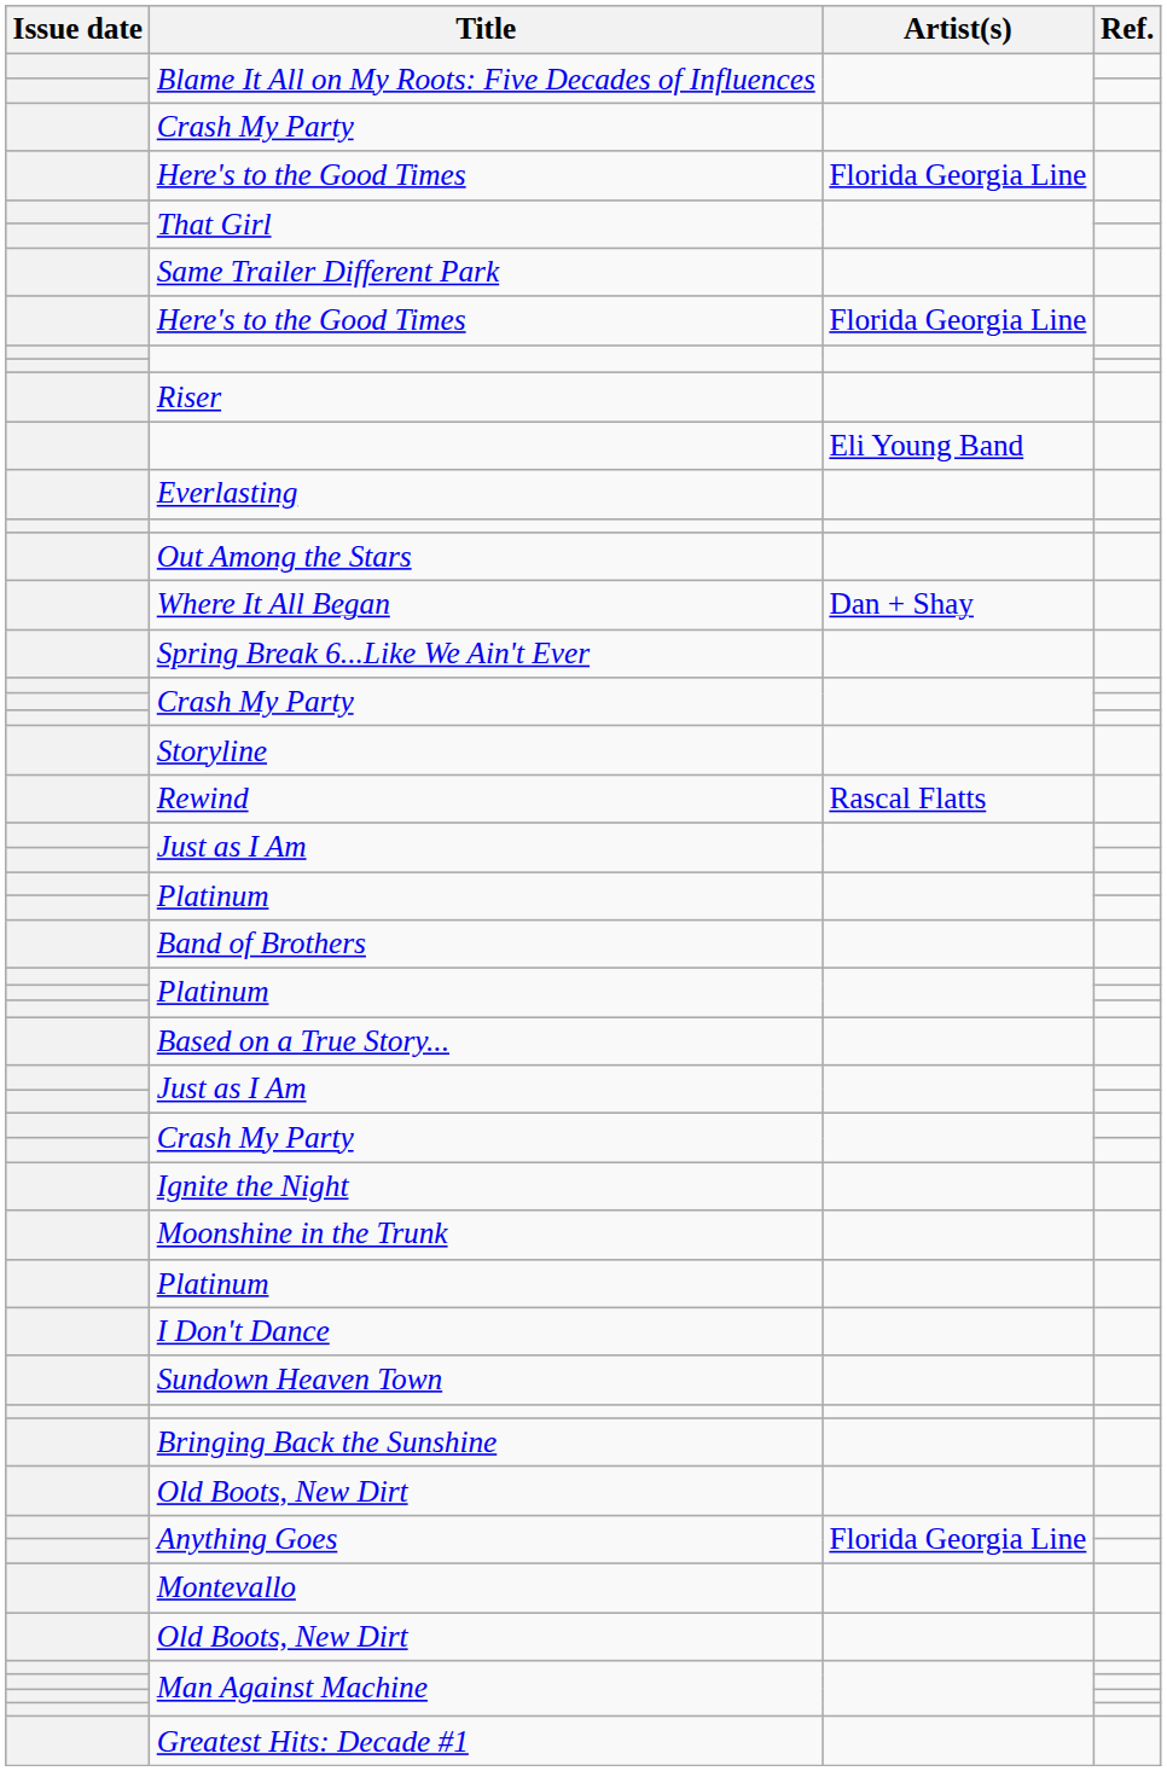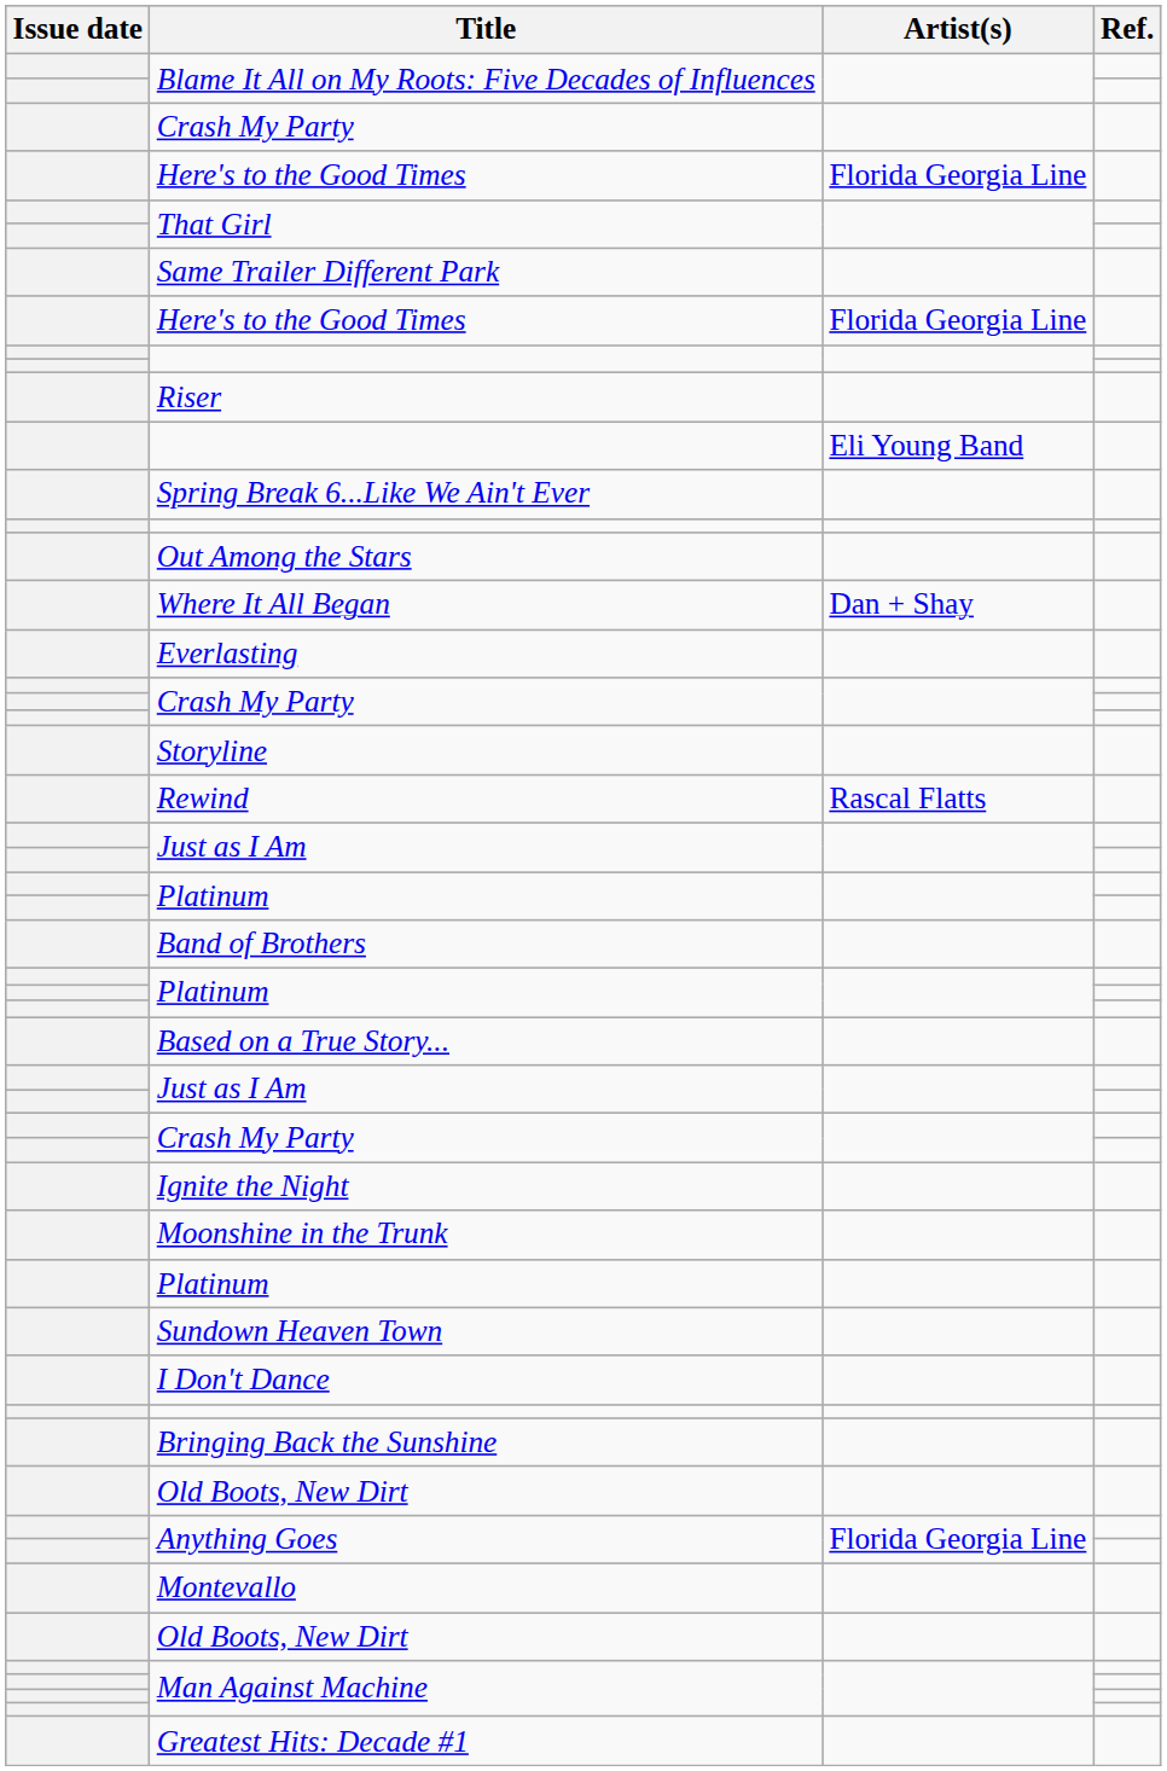rows swapped: Spring Break 6...Like We Ain't Ever <-> Everlasting
rows swapped: I Don't Dance <-> Sundown Heaven Town
